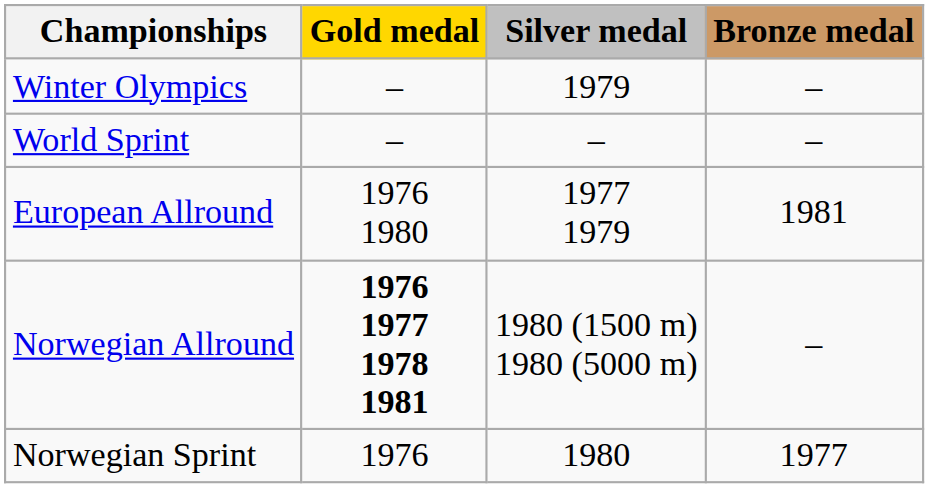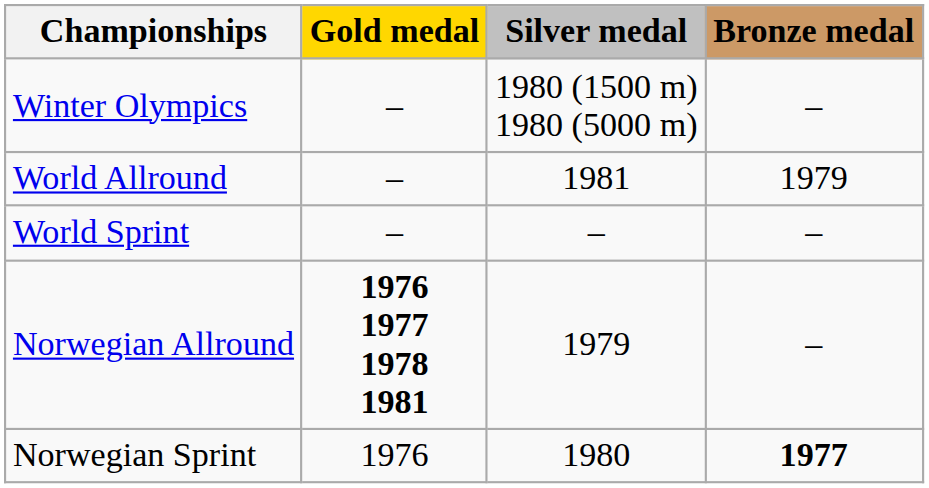Winter Olympics | Silver medal: 1979 -> 1980 (1500 m) 1980 (5000 m)
+ row: World Allround | – | 1981 | 1979
- row: European Allround | 1976 1980 | 1977 1979 | 1981
Norwegian Allround | Silver medal: 1980 (1500 m) 1980 (5000 m) -> 1979
Norwegian Sprint | Bronze medal: normal -> bold
